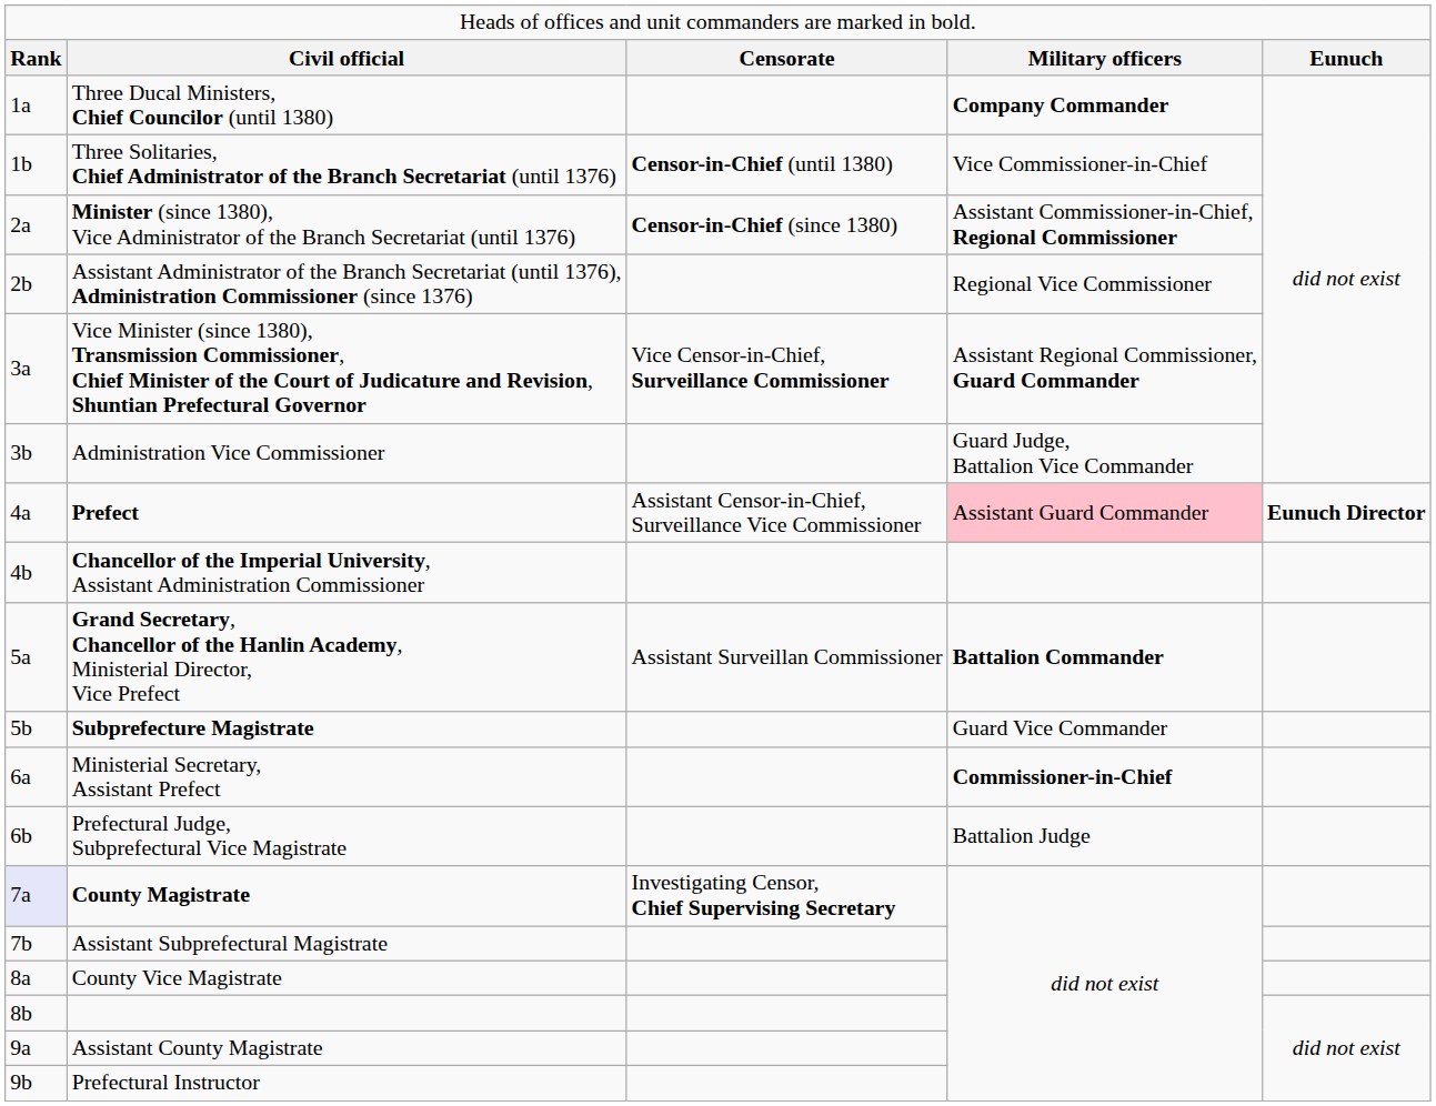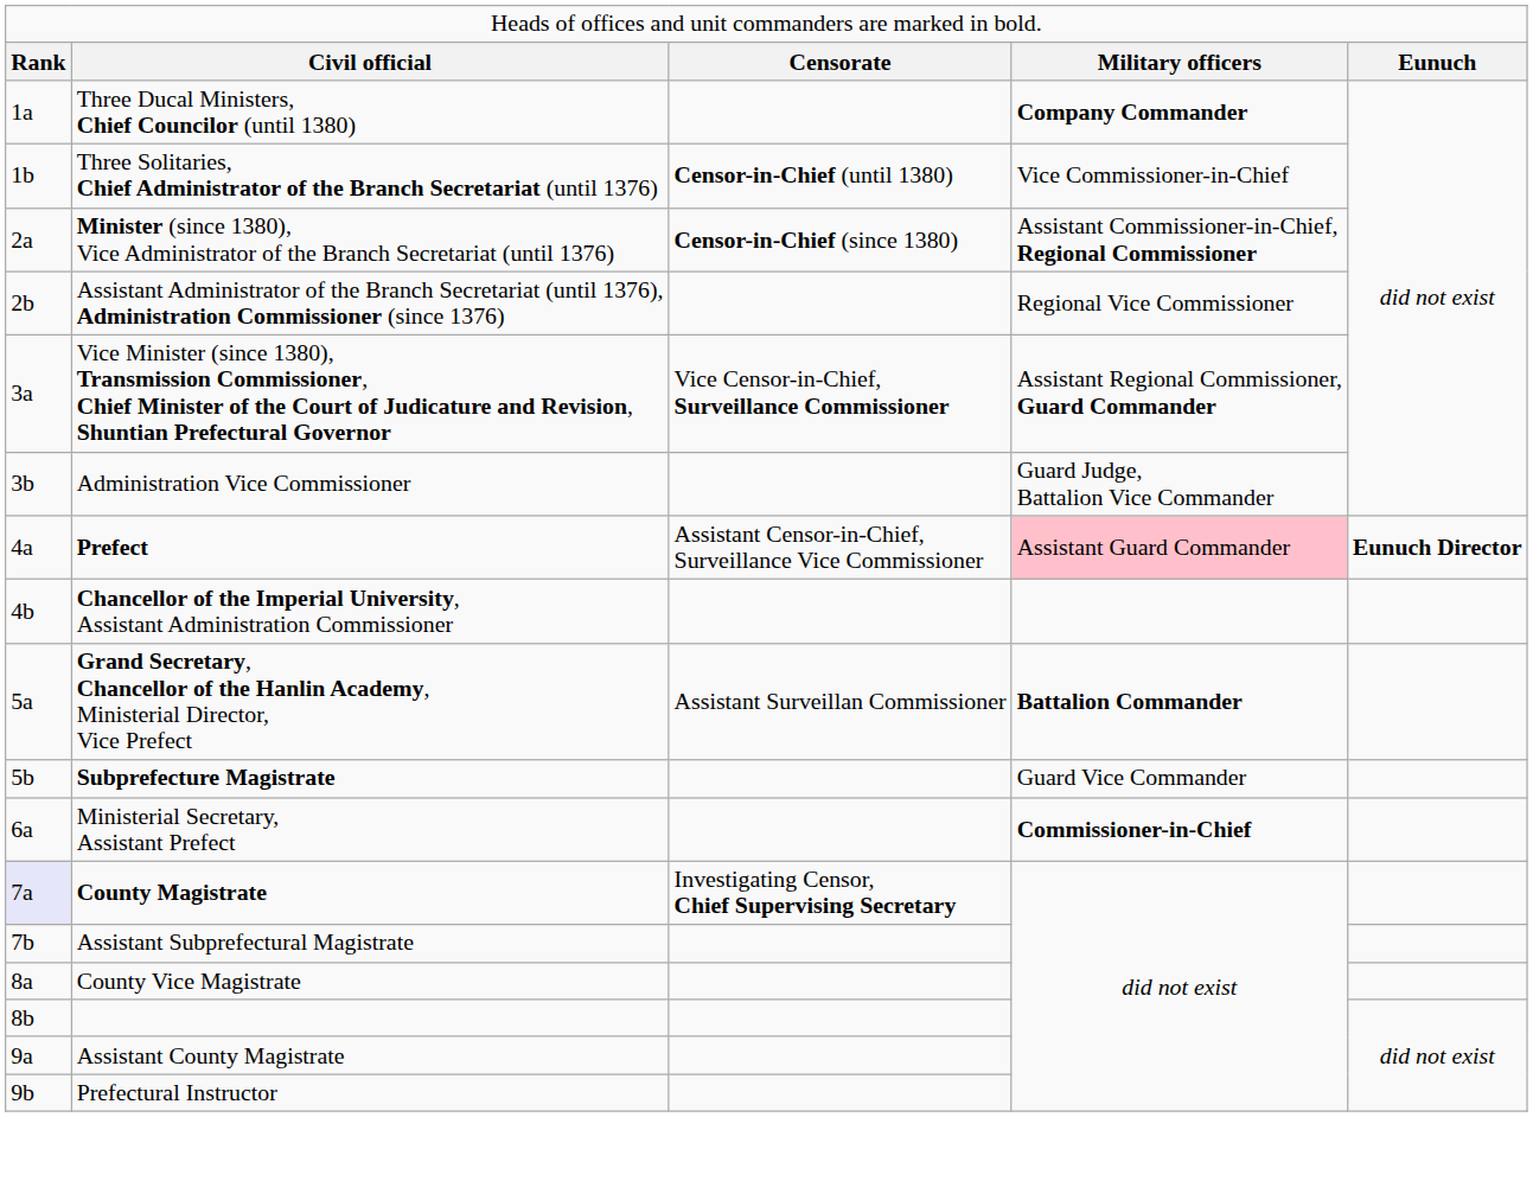- row: 6b | Prefectural Judge, Subprefectural Vice Magistrate | Battalion Judge
